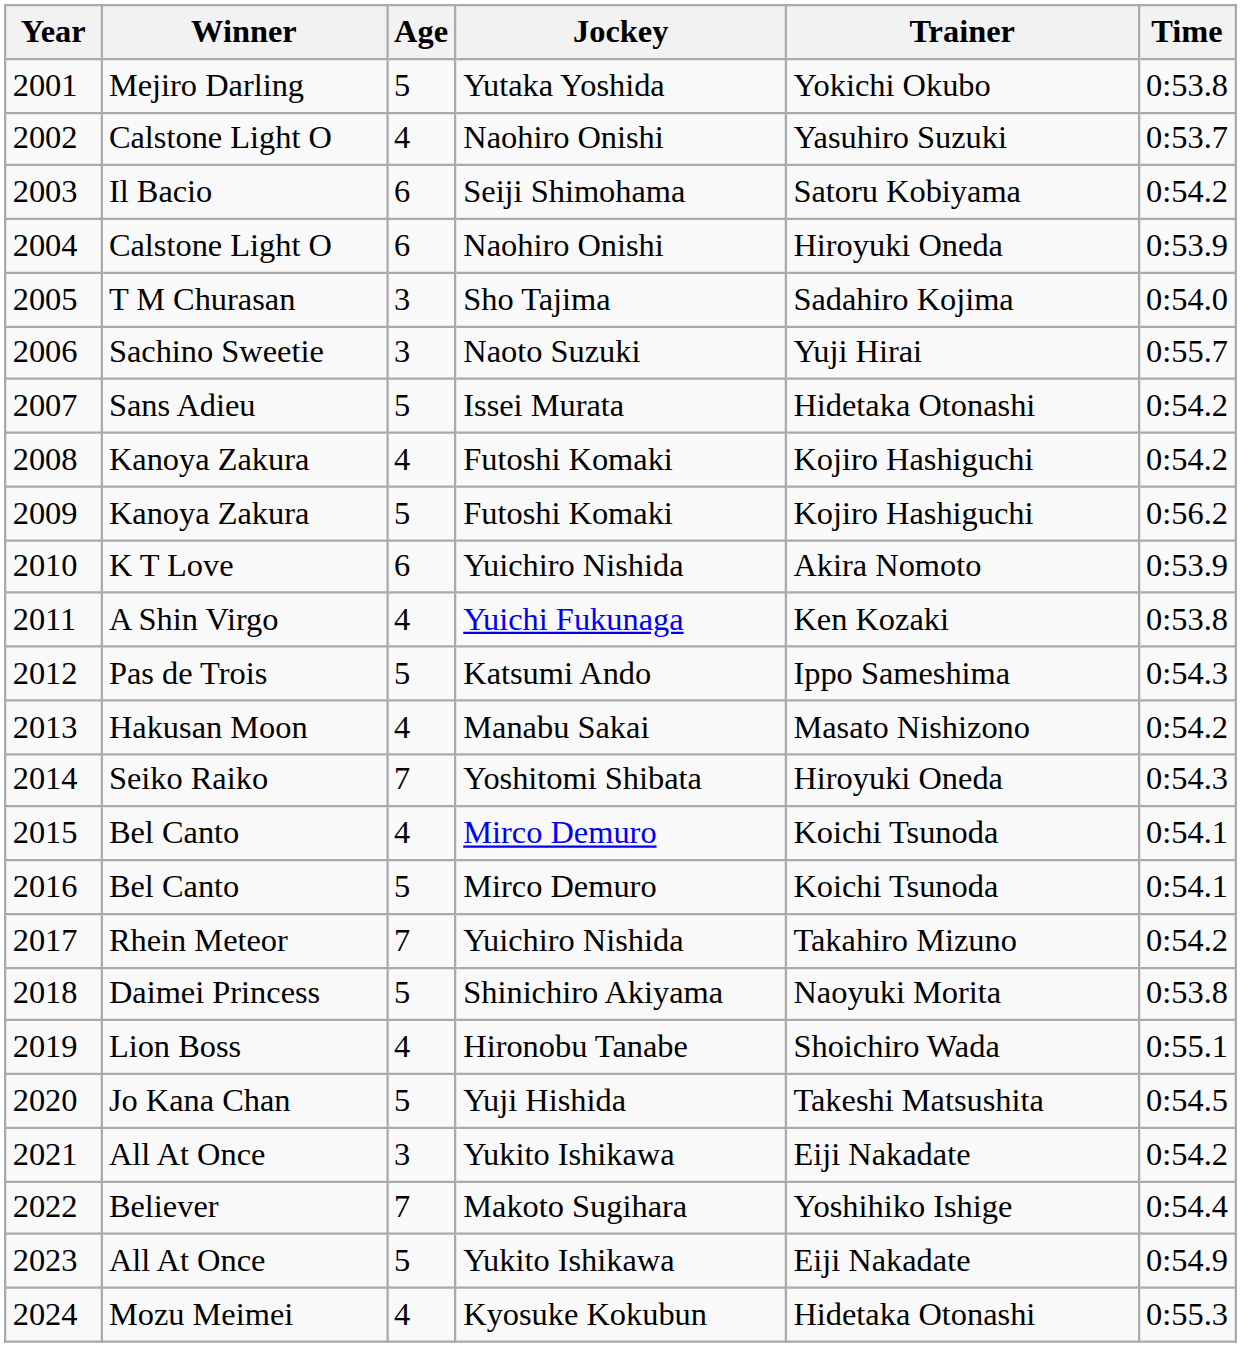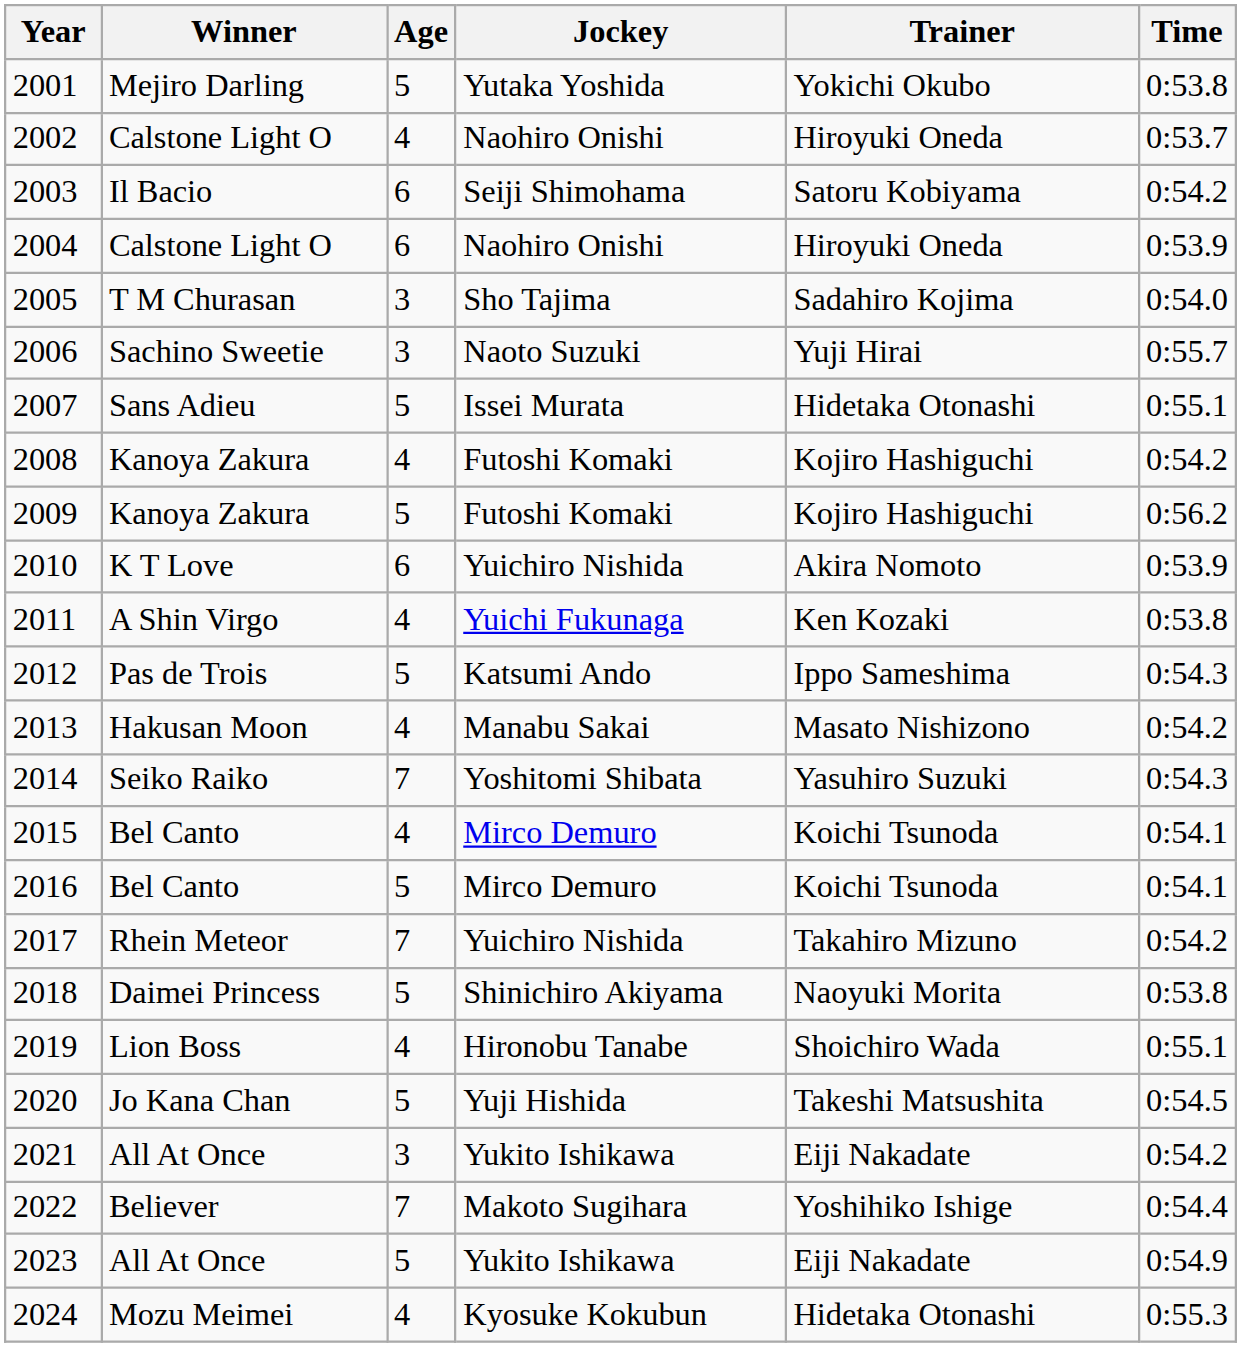2002 | Trainer: Yasuhiro Suzuki -> Hiroyuki Oneda
2007 | Time: 0:54.2 -> 0:55.1
2014 | Trainer: Hiroyuki Oneda -> Yasuhiro Suzuki
